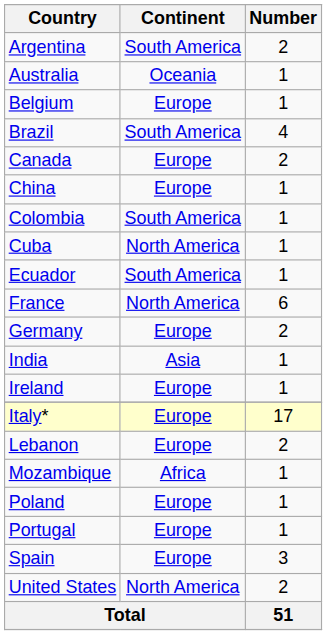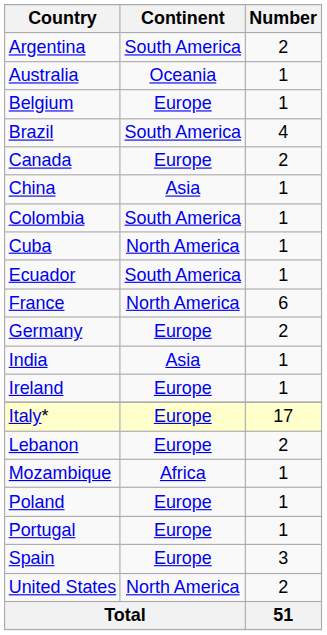China | Continent: Europe -> Asia
